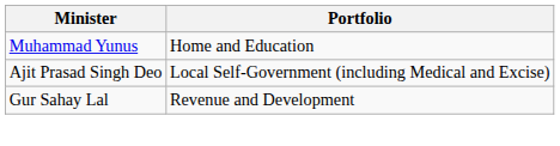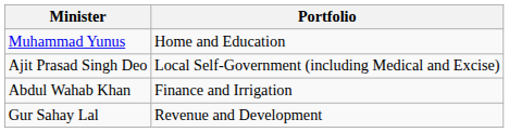+ row: Abdul Wahab Khan | Finance and Irrigation
